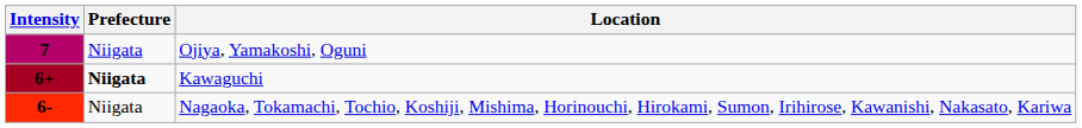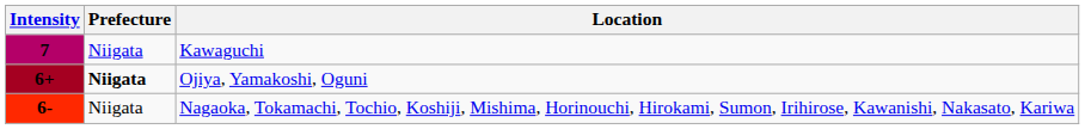7 | Location: Ojiya, Yamakoshi, Oguni -> Kawaguchi
6+ | Location: Kawaguchi -> Ojiya, Yamakoshi, Oguni
